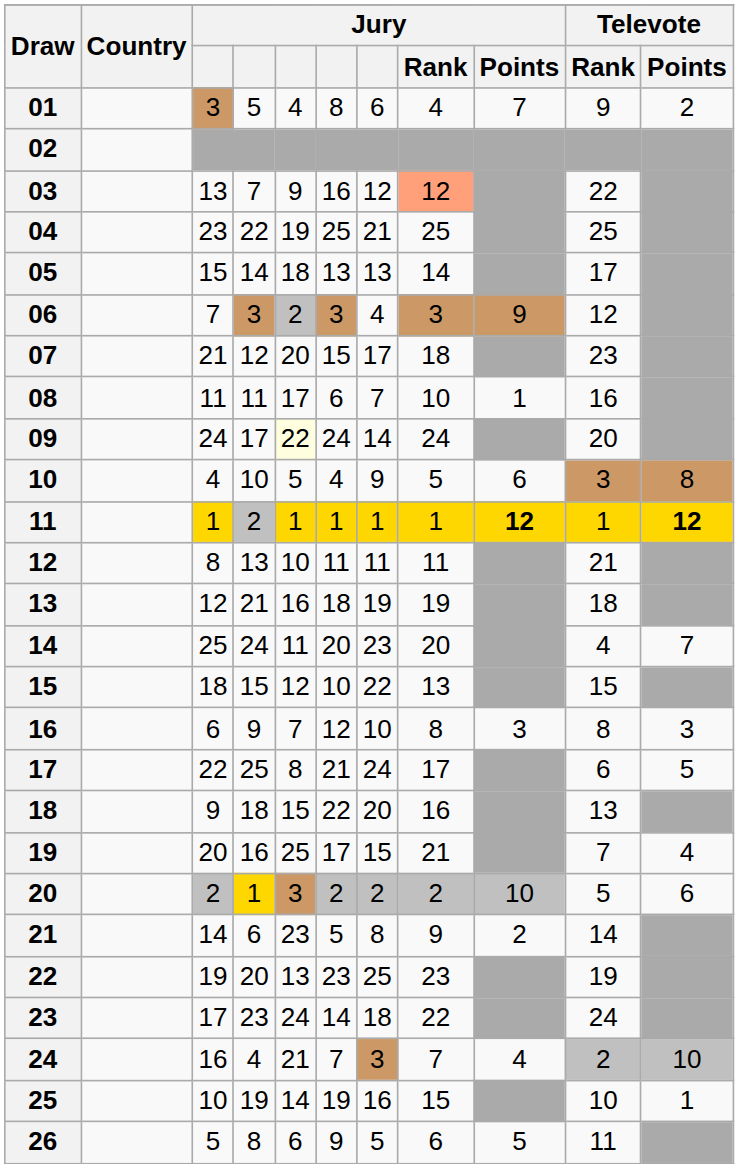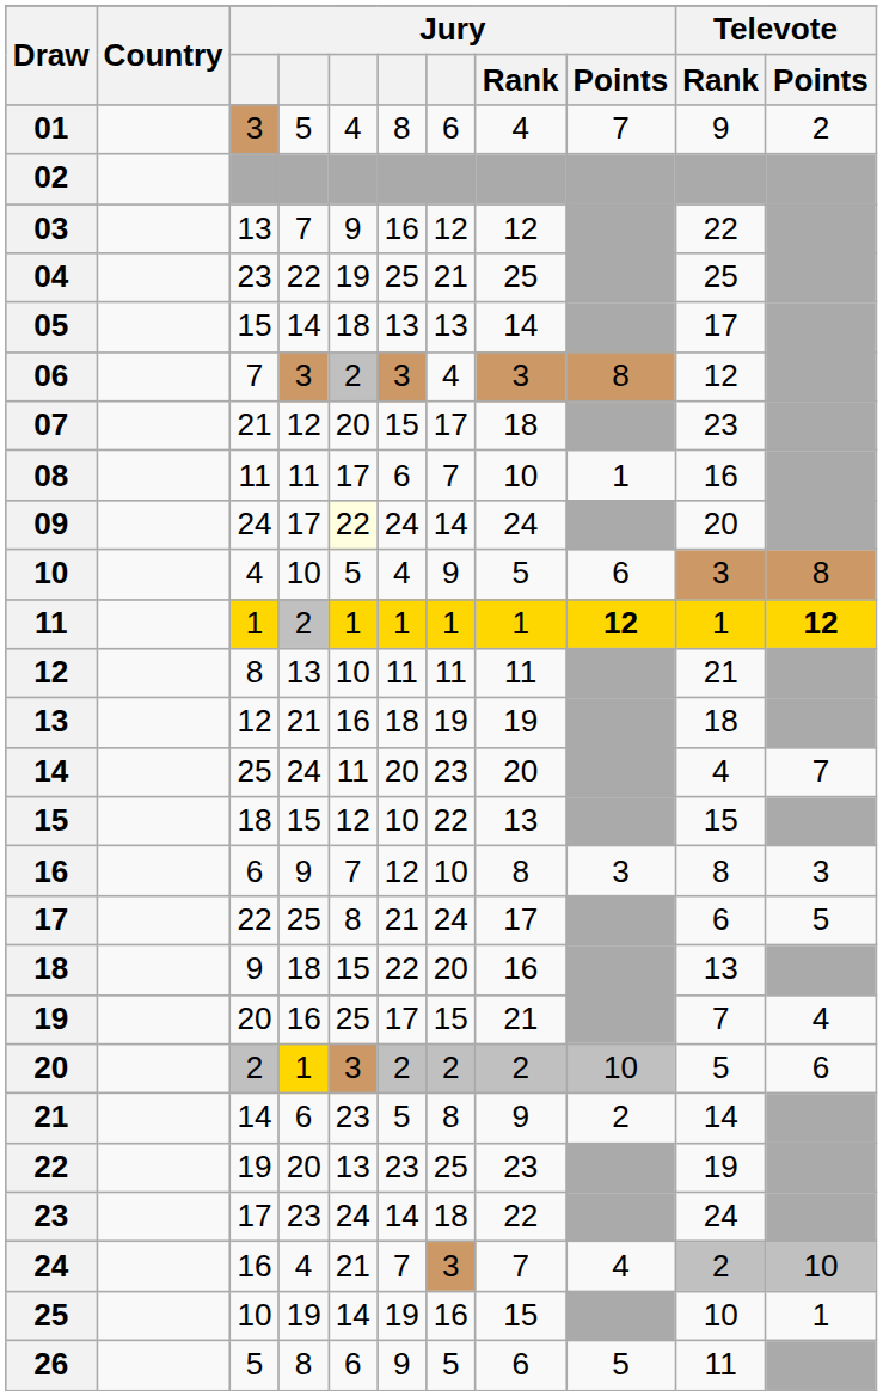03 | Jury / Rank: lightsalmon background -> no background
06 | Jury / Points: 9 -> 8
